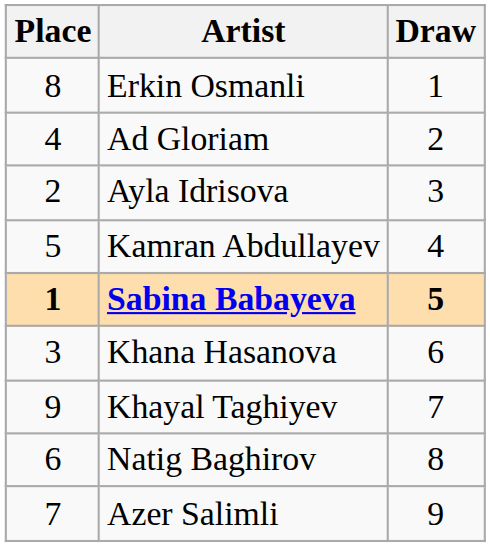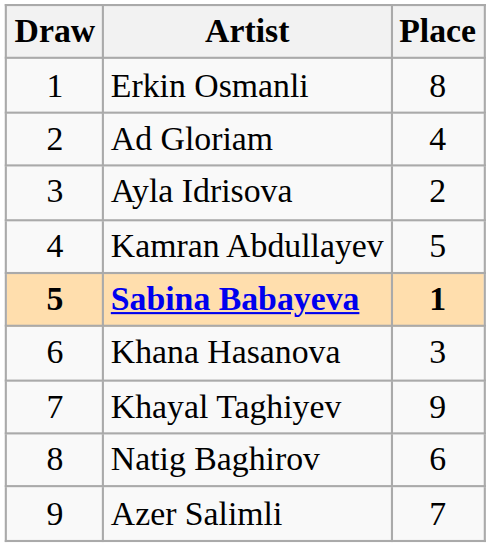columns swapped: Draw <-> Place
